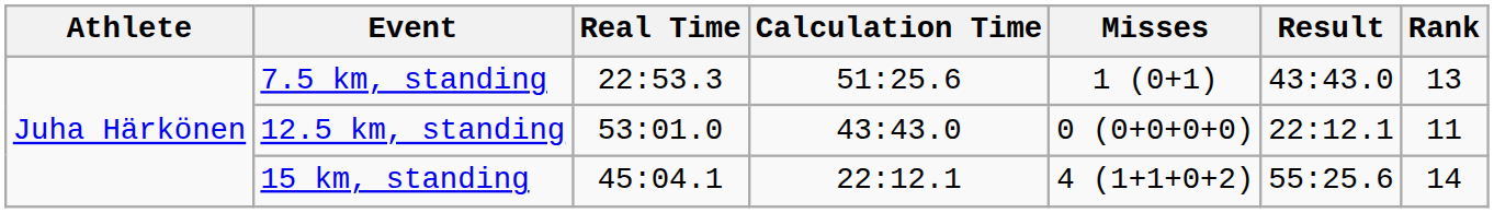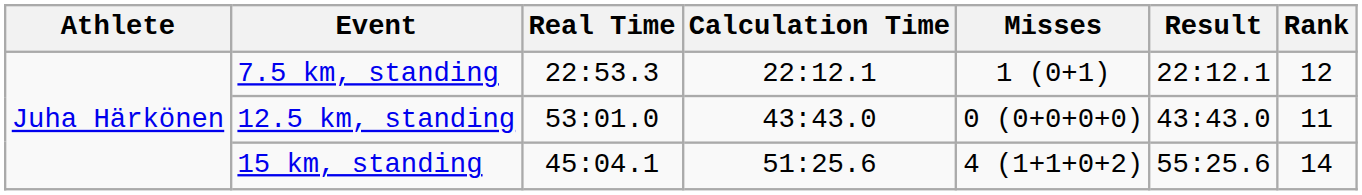7.5 km, standing | Calculation Time: 51:25.6 -> 22:12.1
7.5 km, standing | Result: 43:43.0 -> 22:12.1
7.5 km, standing | Rank: 13 -> 12
12.5 km, standing | Result: 22:12.1 -> 43:43.0
15 km, standing | Calculation Time: 22:12.1 -> 51:25.6
